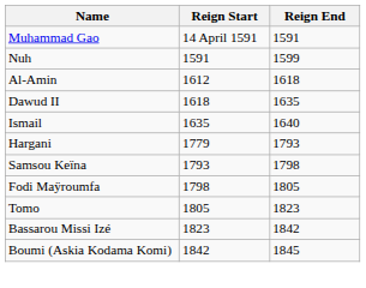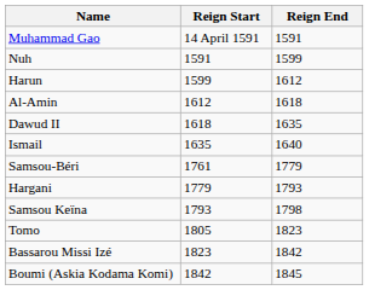+ row: Harun | 1599 | 1612
+ row: Samsou-Béri | 1761 | 1779
- row: Fodi Maÿroumfa | 1798 | 1805
